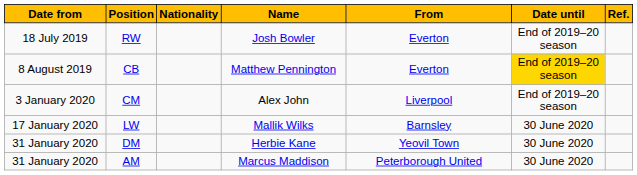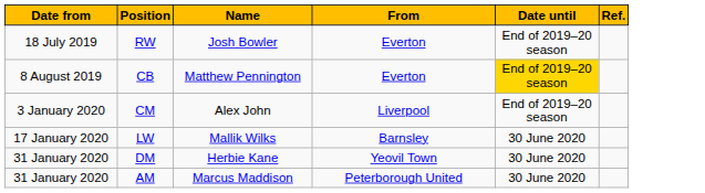- column: Nationality
